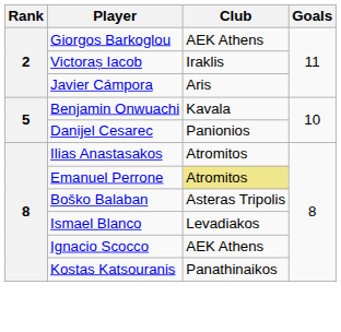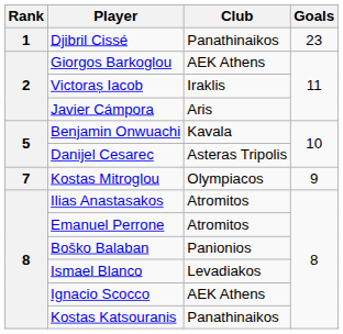+ row: 1 | Djibril Cissé | Panathinaikos | 23
Danijel Cesarec | Club: Panionios -> Asteras Tripolis
+ row: 7 | Kostas Mitroglou | Olympiacos | 9
Emanuel Perrone | Club: khaki background -> no background
Boško Balaban | Club: Asteras Tripolis -> Panionios
